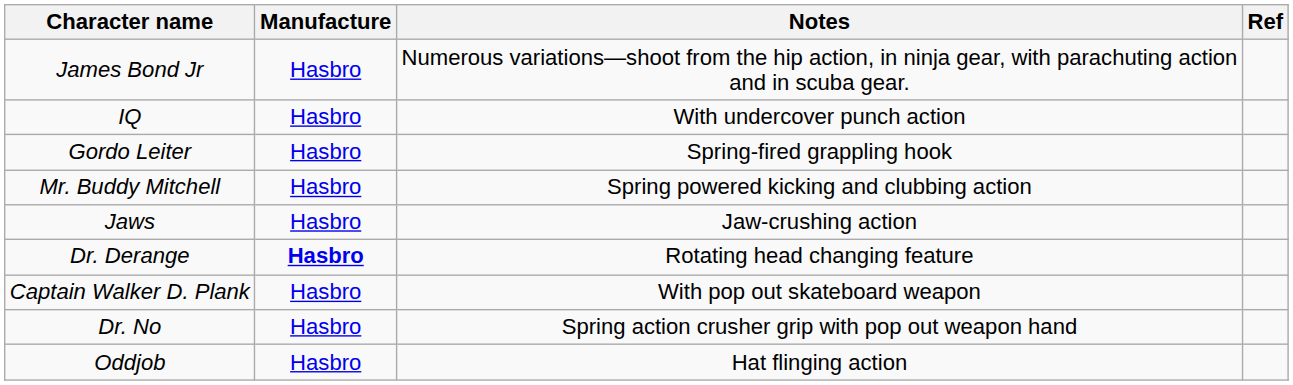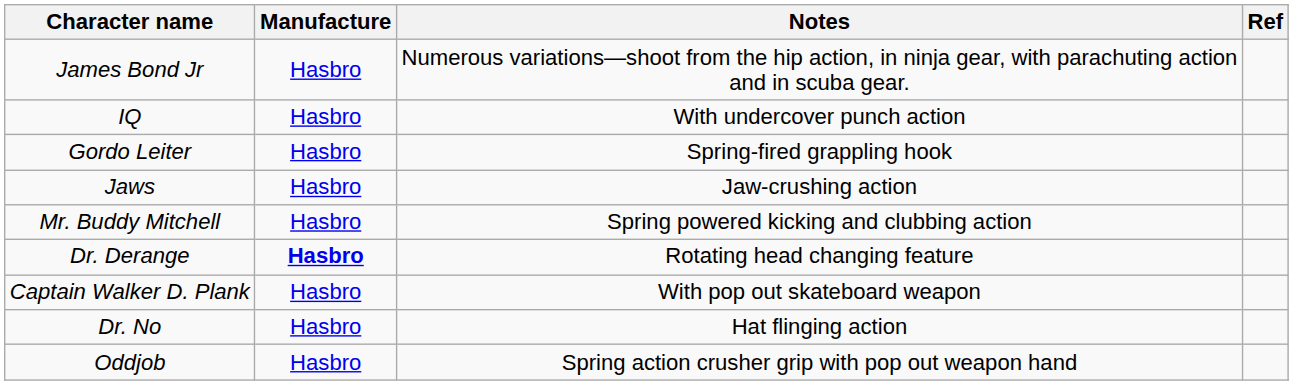rows swapped: Mr. Buddy Mitchell <-> Jaws
Dr. No | Notes: Spring action crusher grip with pop out weapon hand -> Hat flinging action
Oddjob | Notes: Hat flinging action -> Spring action crusher grip with pop out weapon hand
